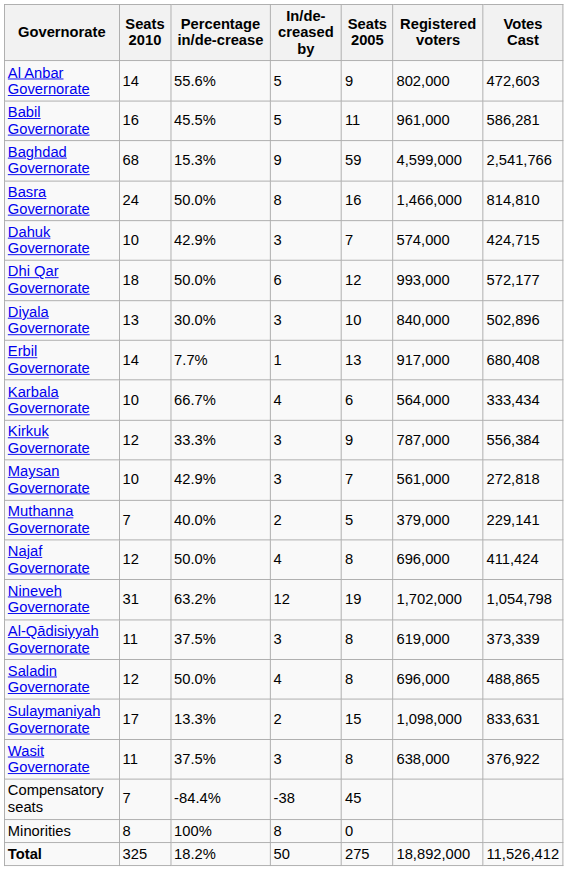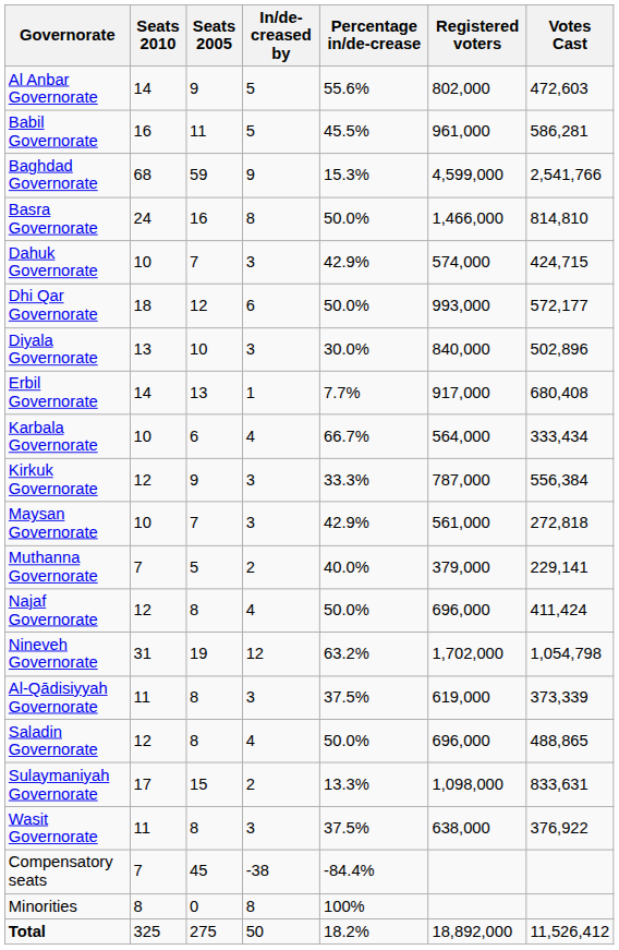columns swapped: Seats 2005 <-> Percentage in/de-crease
